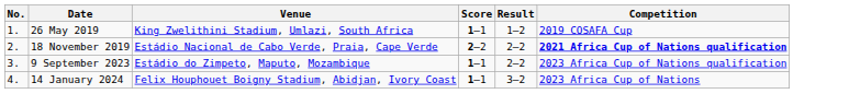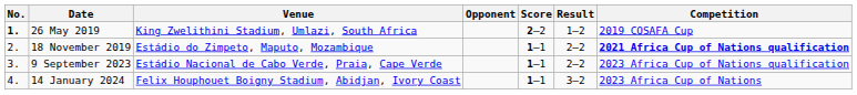+ column: Opponent
26 May 2019 | No.: normal -> bold
26 May 2019 | Score: 1–1 -> 2–2
18 November 2019 | Venue: Estádio Nacional de Cabo Verde, Praia, Cape Verde -> Estádio do Zimpeto, Maputo, Mozambique
18 November 2019 | Score: 2–2 -> 1–1
9 September 2023 | Venue: Estádio do Zimpeto, Maputo, Mozambique -> Estádio Nacional de Cabo Verde, Praia, Cape Verde
